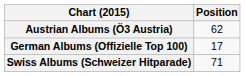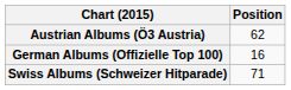German Albums (Offizielle Top 100) | Position: 17 -> 16
